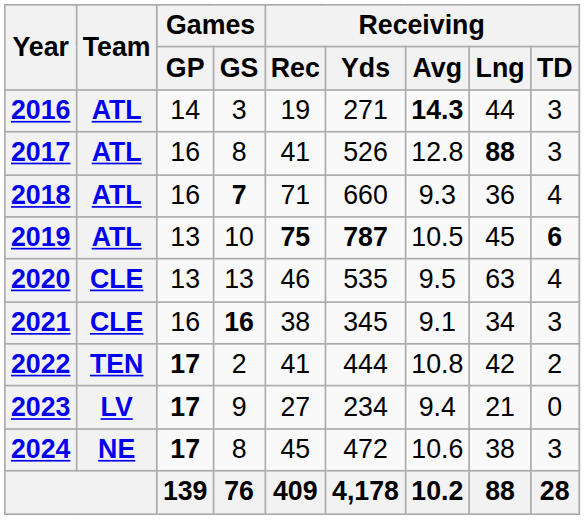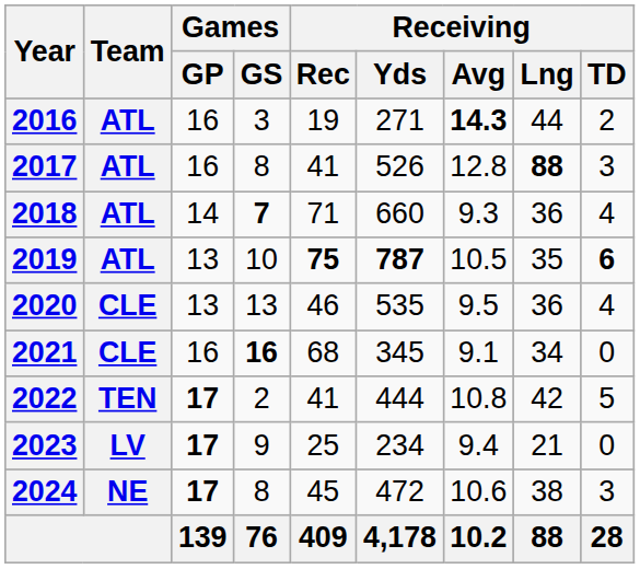2016 | Games / GP: 14 -> 16
2016 | Receiving / TD: 3 -> 2
2018 | Games / GP: 16 -> 14
2019 | Receiving / Lng: 45 -> 35
2020 | Receiving / Lng: 63 -> 36
2021 | Receiving / Rec: 38 -> 68
2021 | Receiving / TD: 3 -> 0
2022 | Receiving / TD: 2 -> 5
2023 | Receiving / Rec: 27 -> 25
